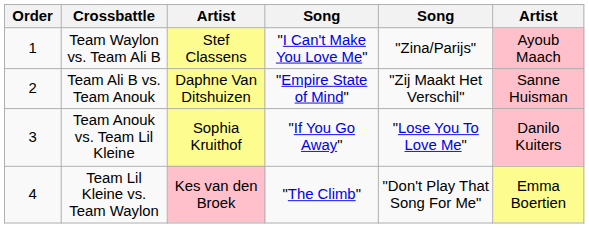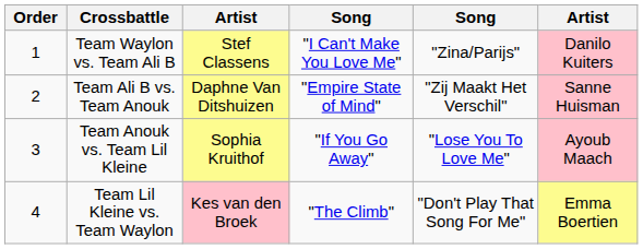Team Waylon vs. Team Ali B | column 6: Ayoub Maach -> Danilo Kuiters
Team Anouk vs. Team Lil Kleine | column 6: Danilo Kuiters -> Ayoub Maach
